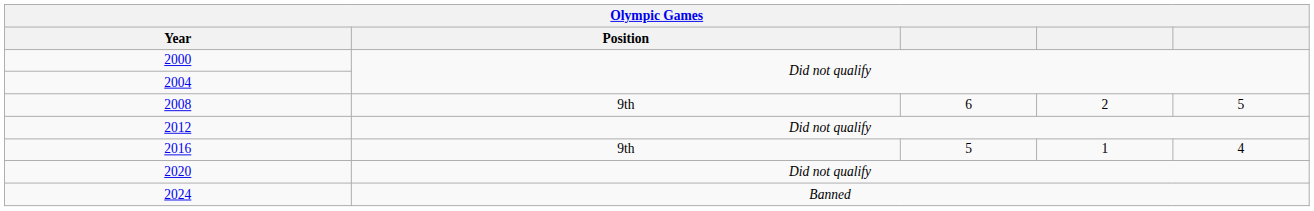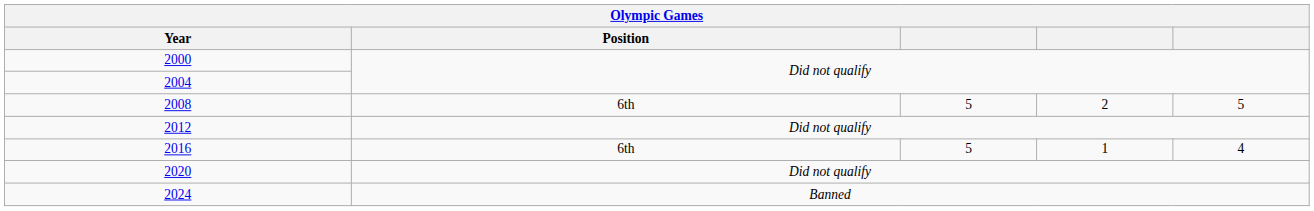2008 | Position: 9th -> 6th
2008 | column 3: 6 -> 5
2016 | Position: 9th -> 6th
